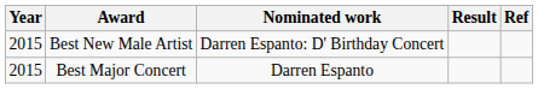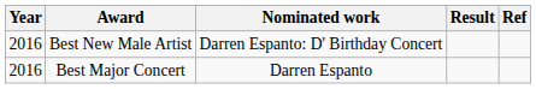Best New Male Artist | Year: 2015 -> 2016
Best Major Concert | Year: 2015 -> 2016
